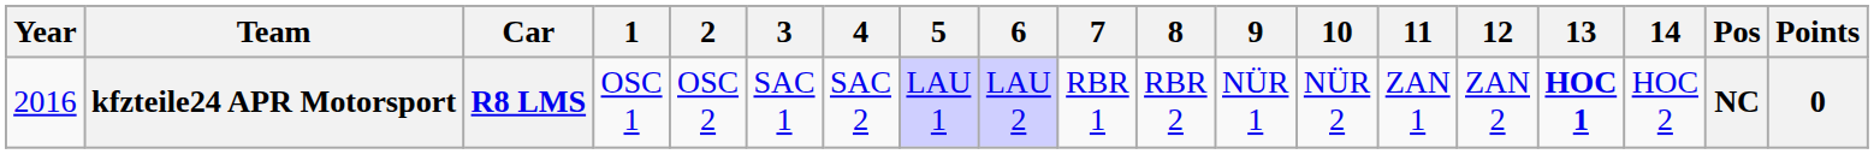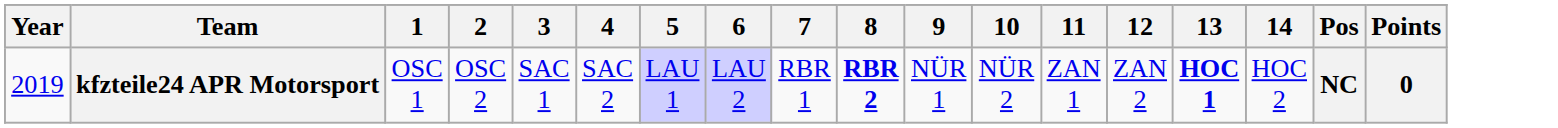- column: Car | R8 LMS
kfzteile24 APR Motorsport | Year: 2016 -> 2019
kfzteile24 APR Motorsport | 8: normal -> bold
